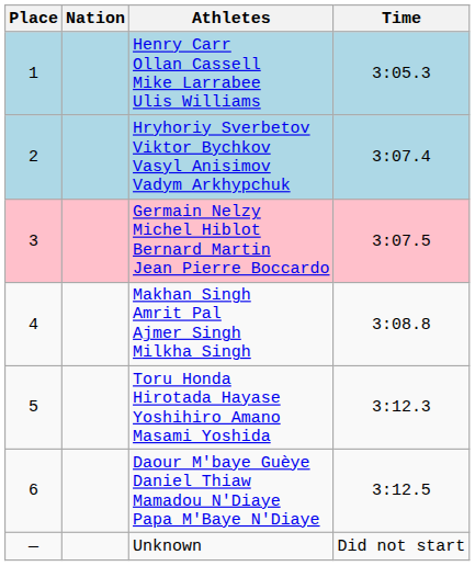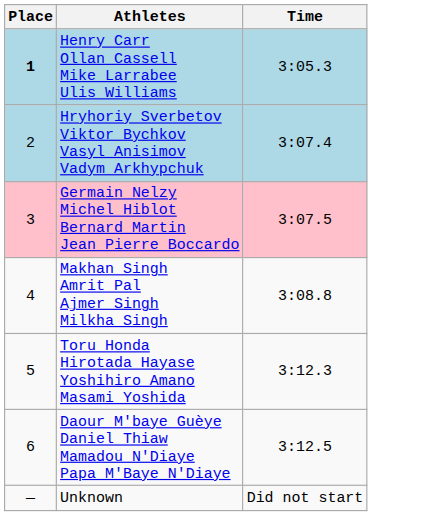- column: Nation
Henry Carr Ollan Cassell Mike Larrabee Ulis Williams | Place: normal -> bold
